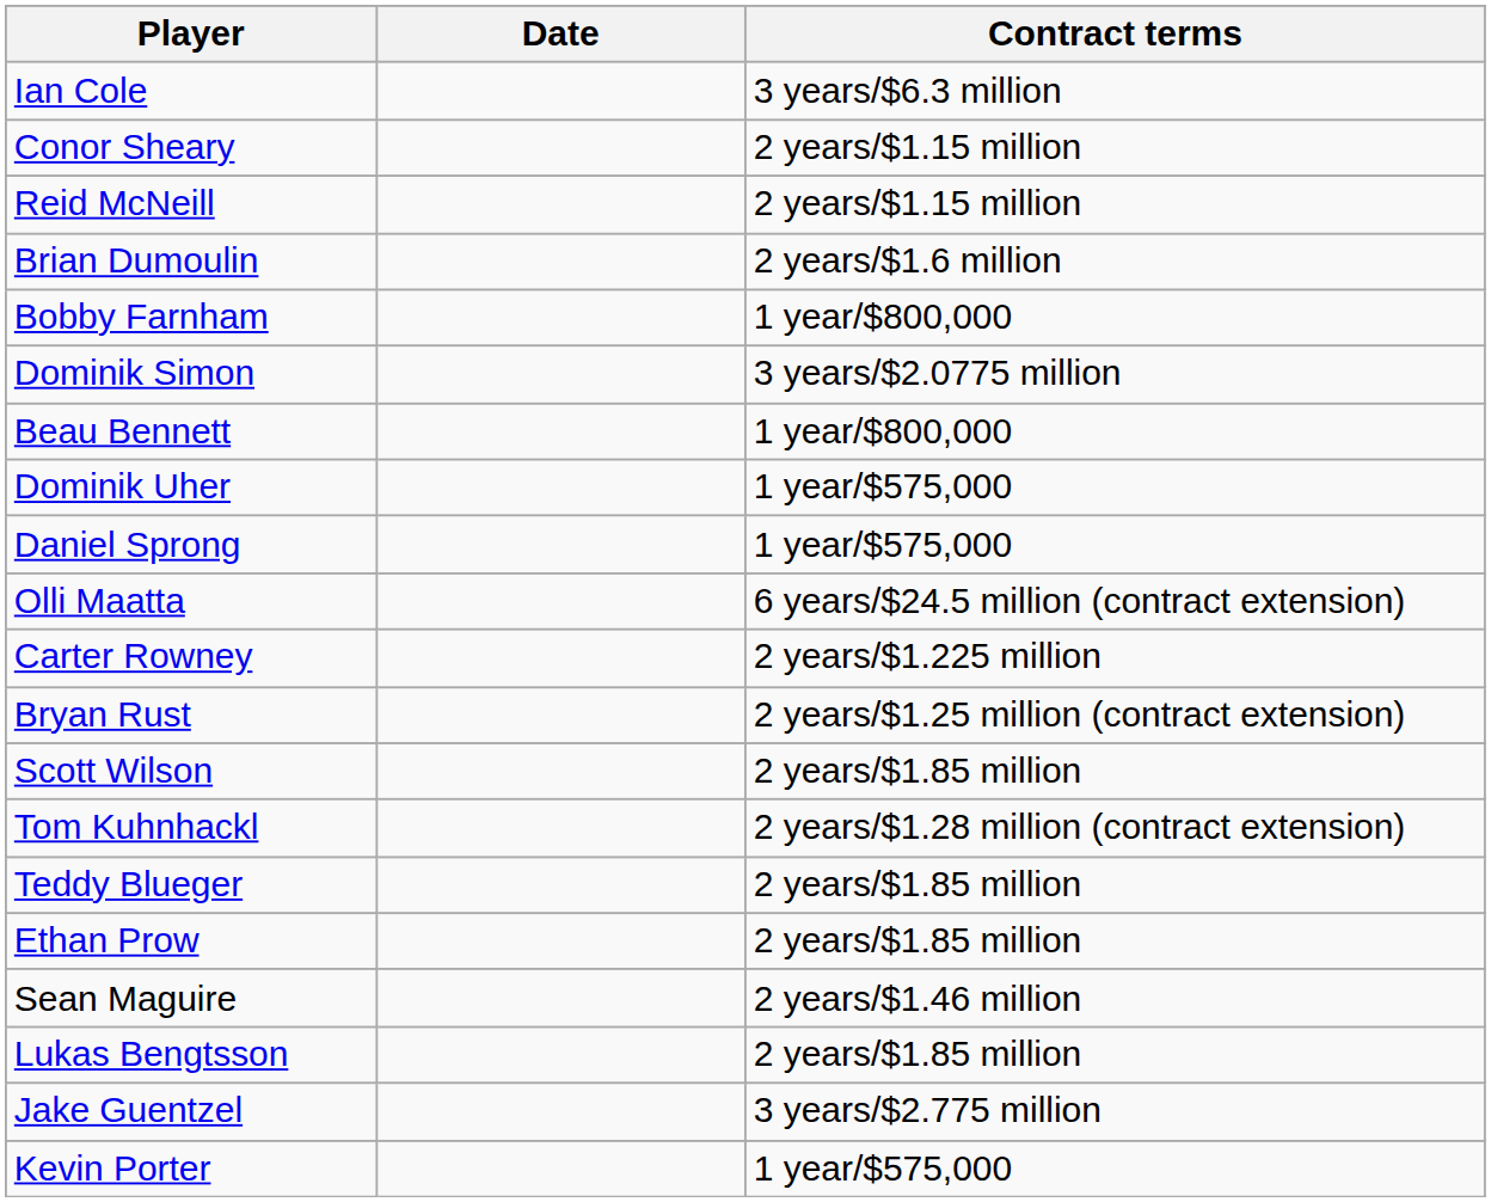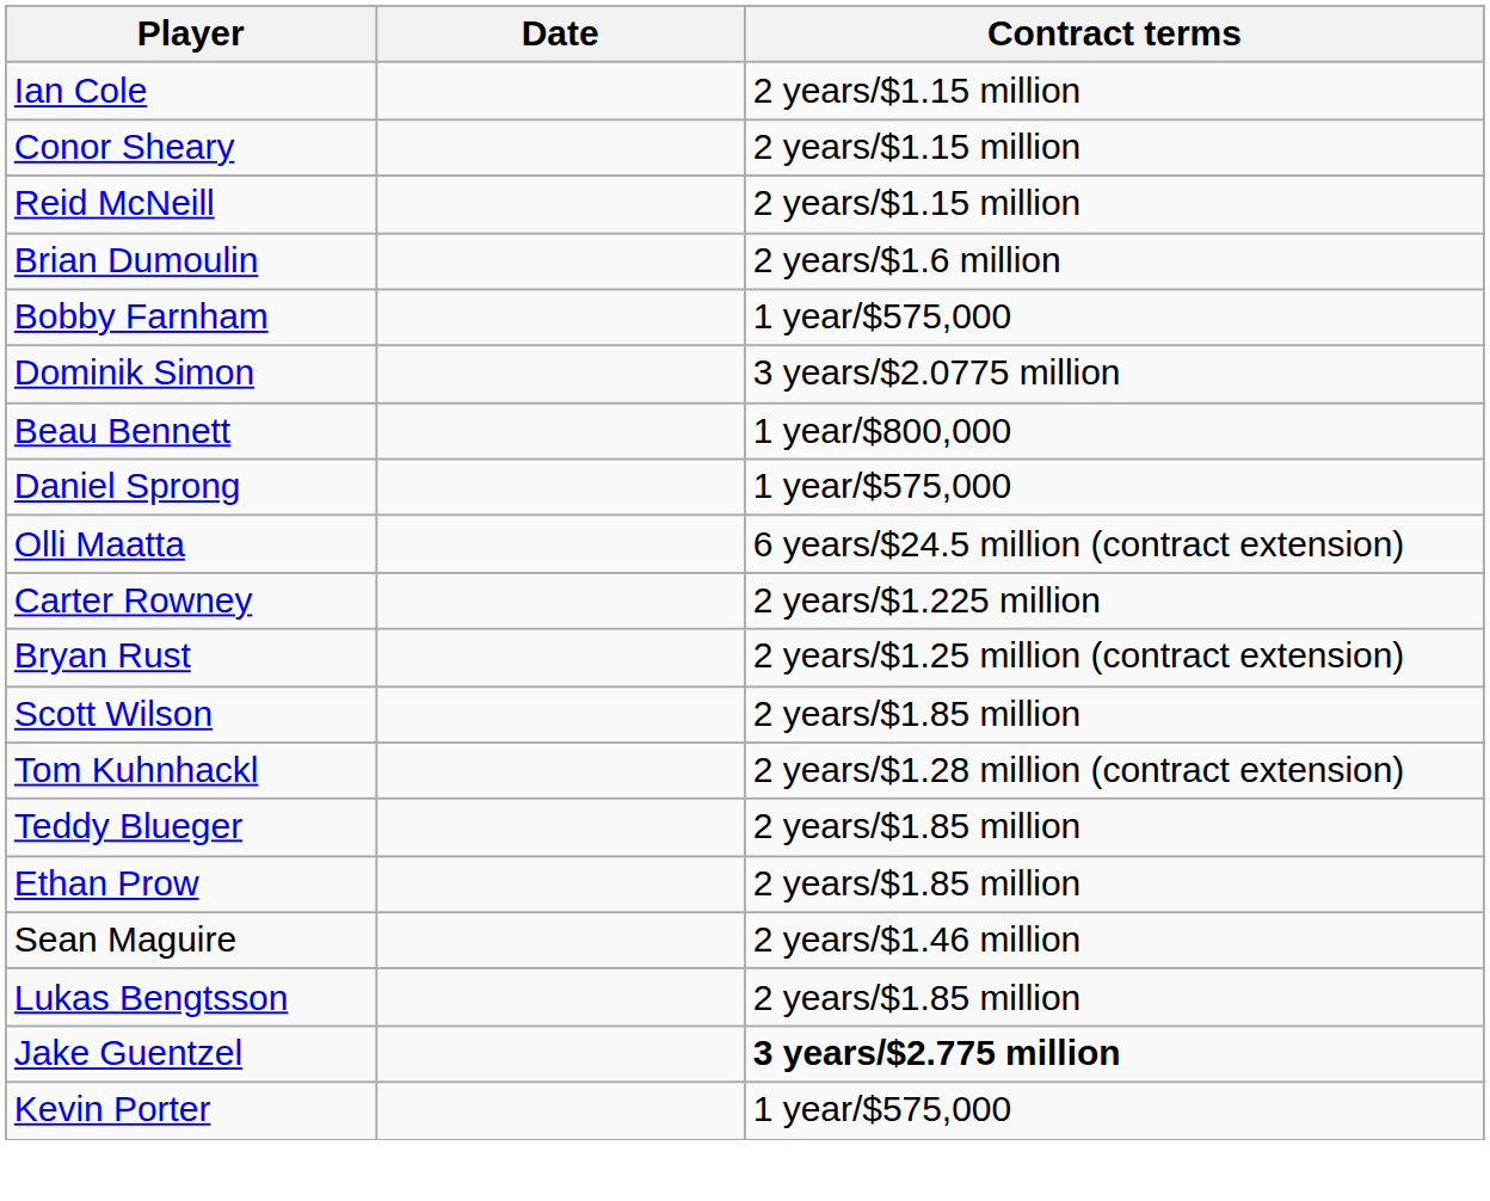Ian Cole | Contract terms: 3 years/$6.3 million -> 2 years/$1.15 million
Bobby Farnham | Contract terms: 1 year/$800,000 -> 1 year/$575,000
- row: Dominik Uher | 1 year/$575,000
Jake Guentzel | Contract terms: normal -> bold
